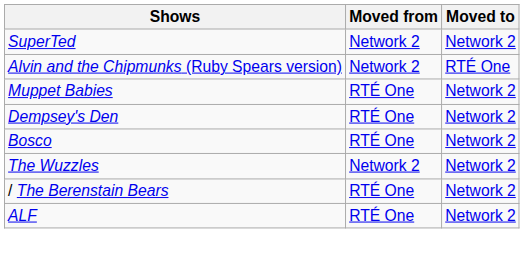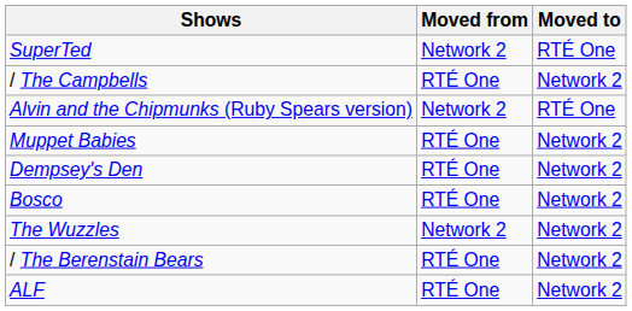SuperTed | Moved to: Network 2 -> RTÉ One
+ row: / The Campbells | RTÉ One | Network 2
